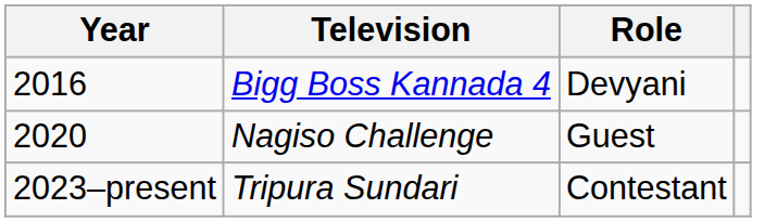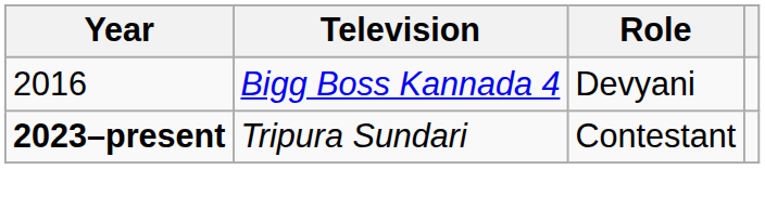- row: 2020 | Nagiso Challenge | Guest
Tripura Sundari | Year: normal -> bold
